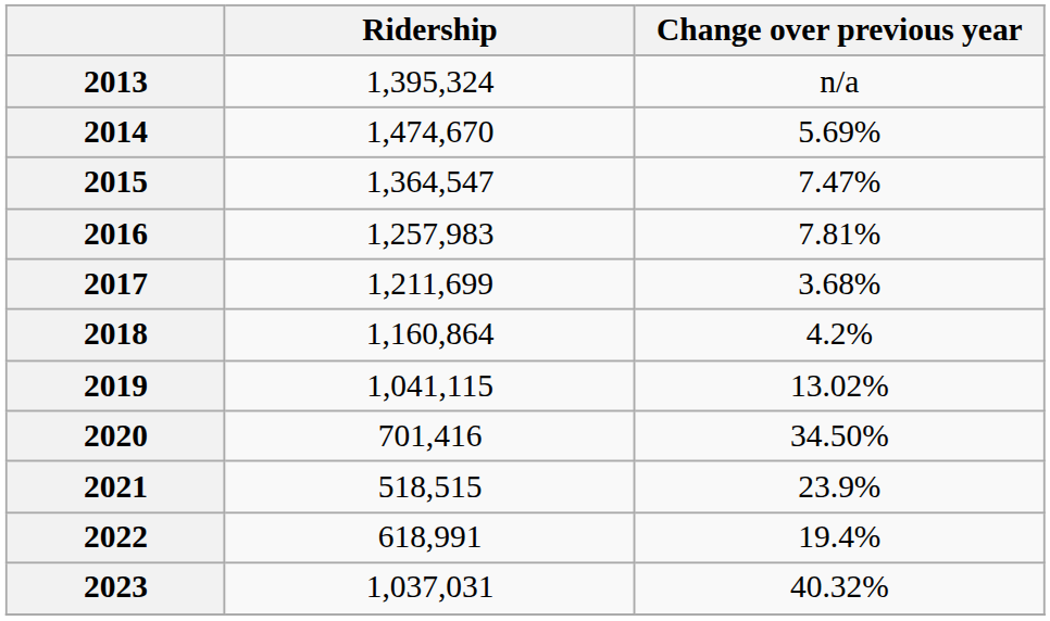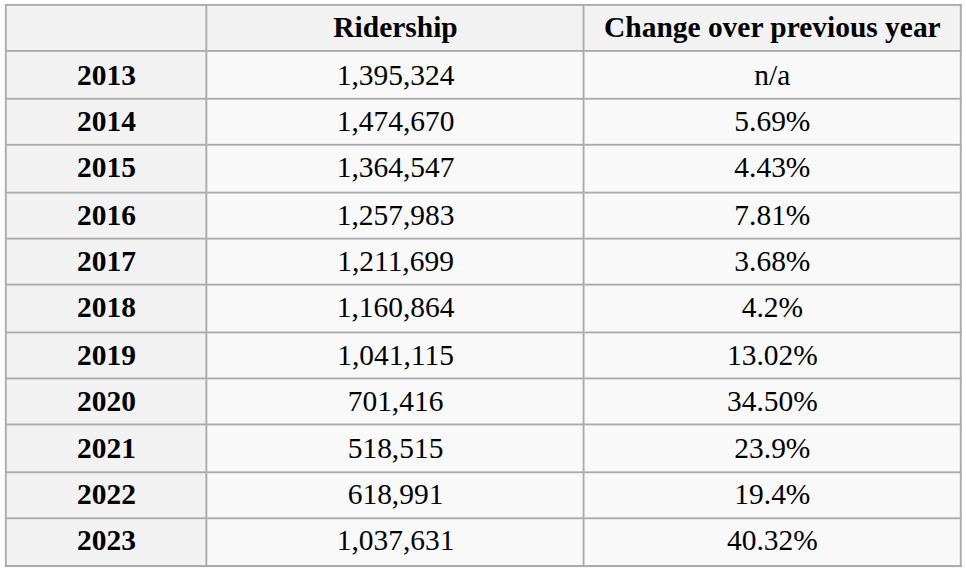2015 | Change over previous year: 7.47% -> 4.43%
2023 | Ridership: 1,037,031 -> 1,037,631
